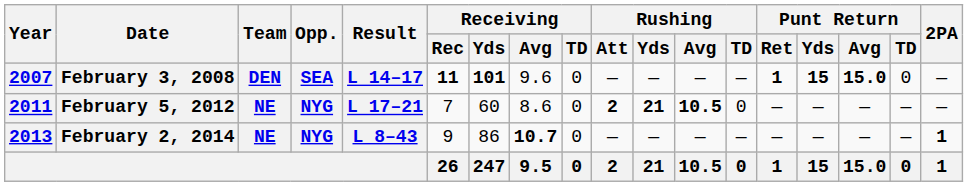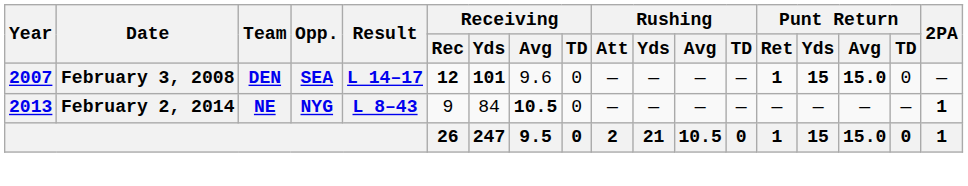February 3, 2008 | Receiving / Rec: 11 -> 12
- row: 2011 | February 5, 2012 | NE | NYG | L 17–21 | 7 | 60 | 8.6 | 0 | 2 | 21 | 10.5 | 0 | — | — | — | — | —
February 2, 2014 | Receiving / Yds: 86 -> 84
February 2, 2014 | Receiving / Avg: 10.7 -> 10.5
